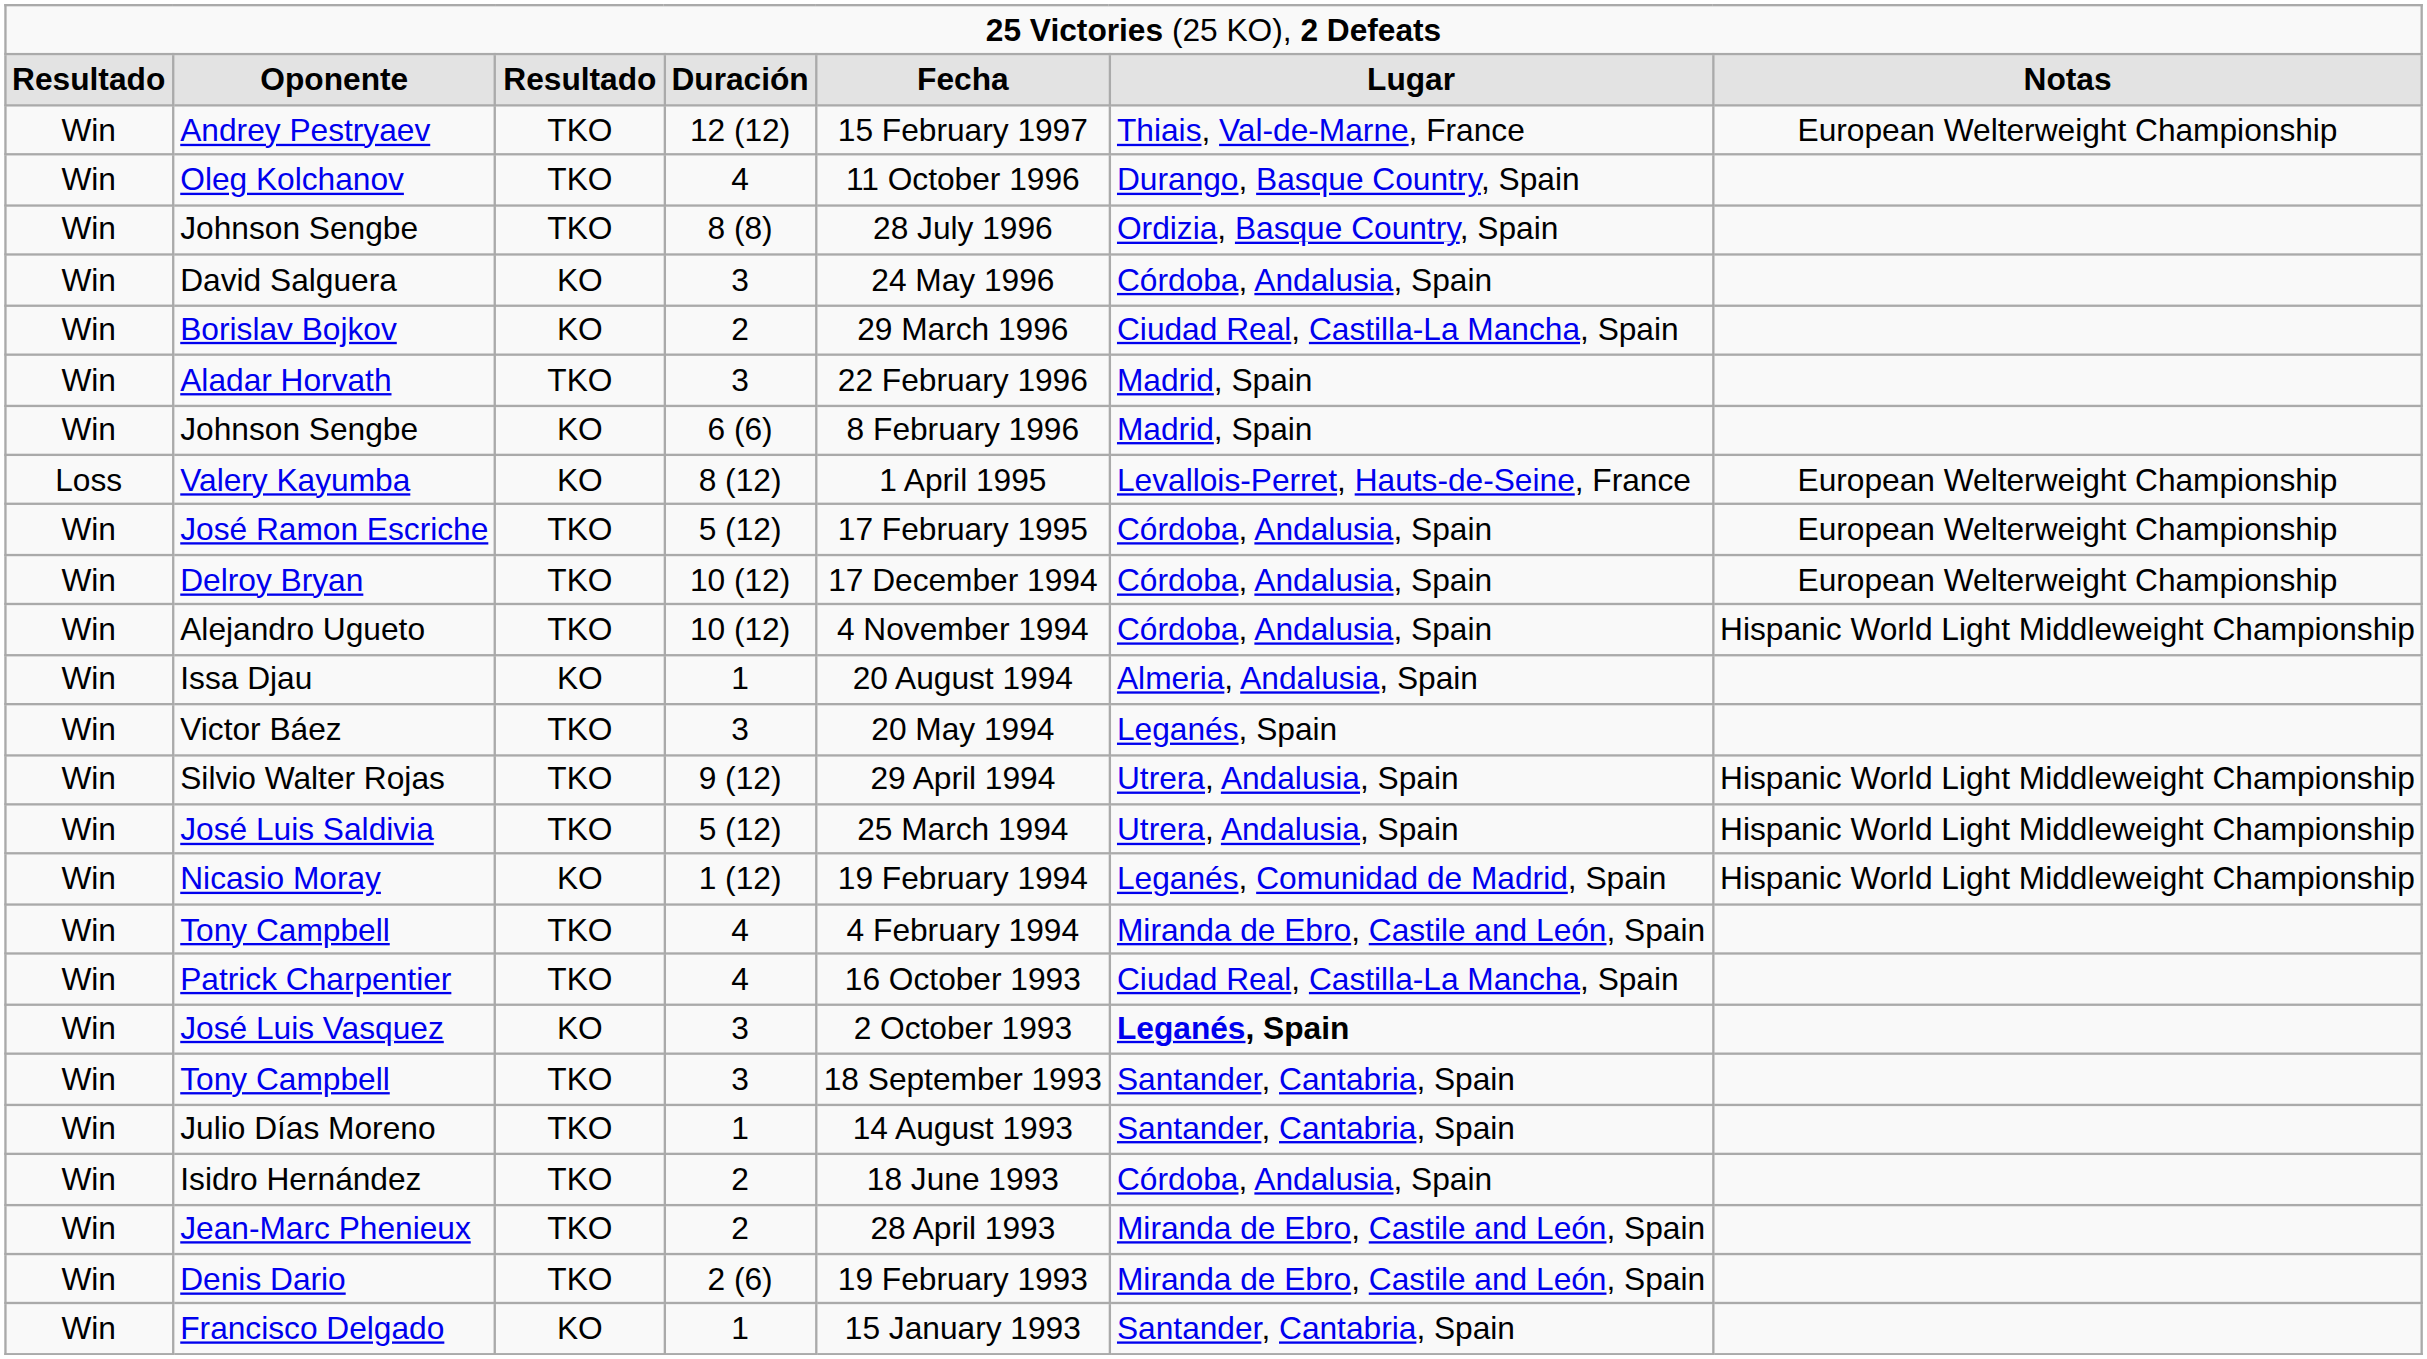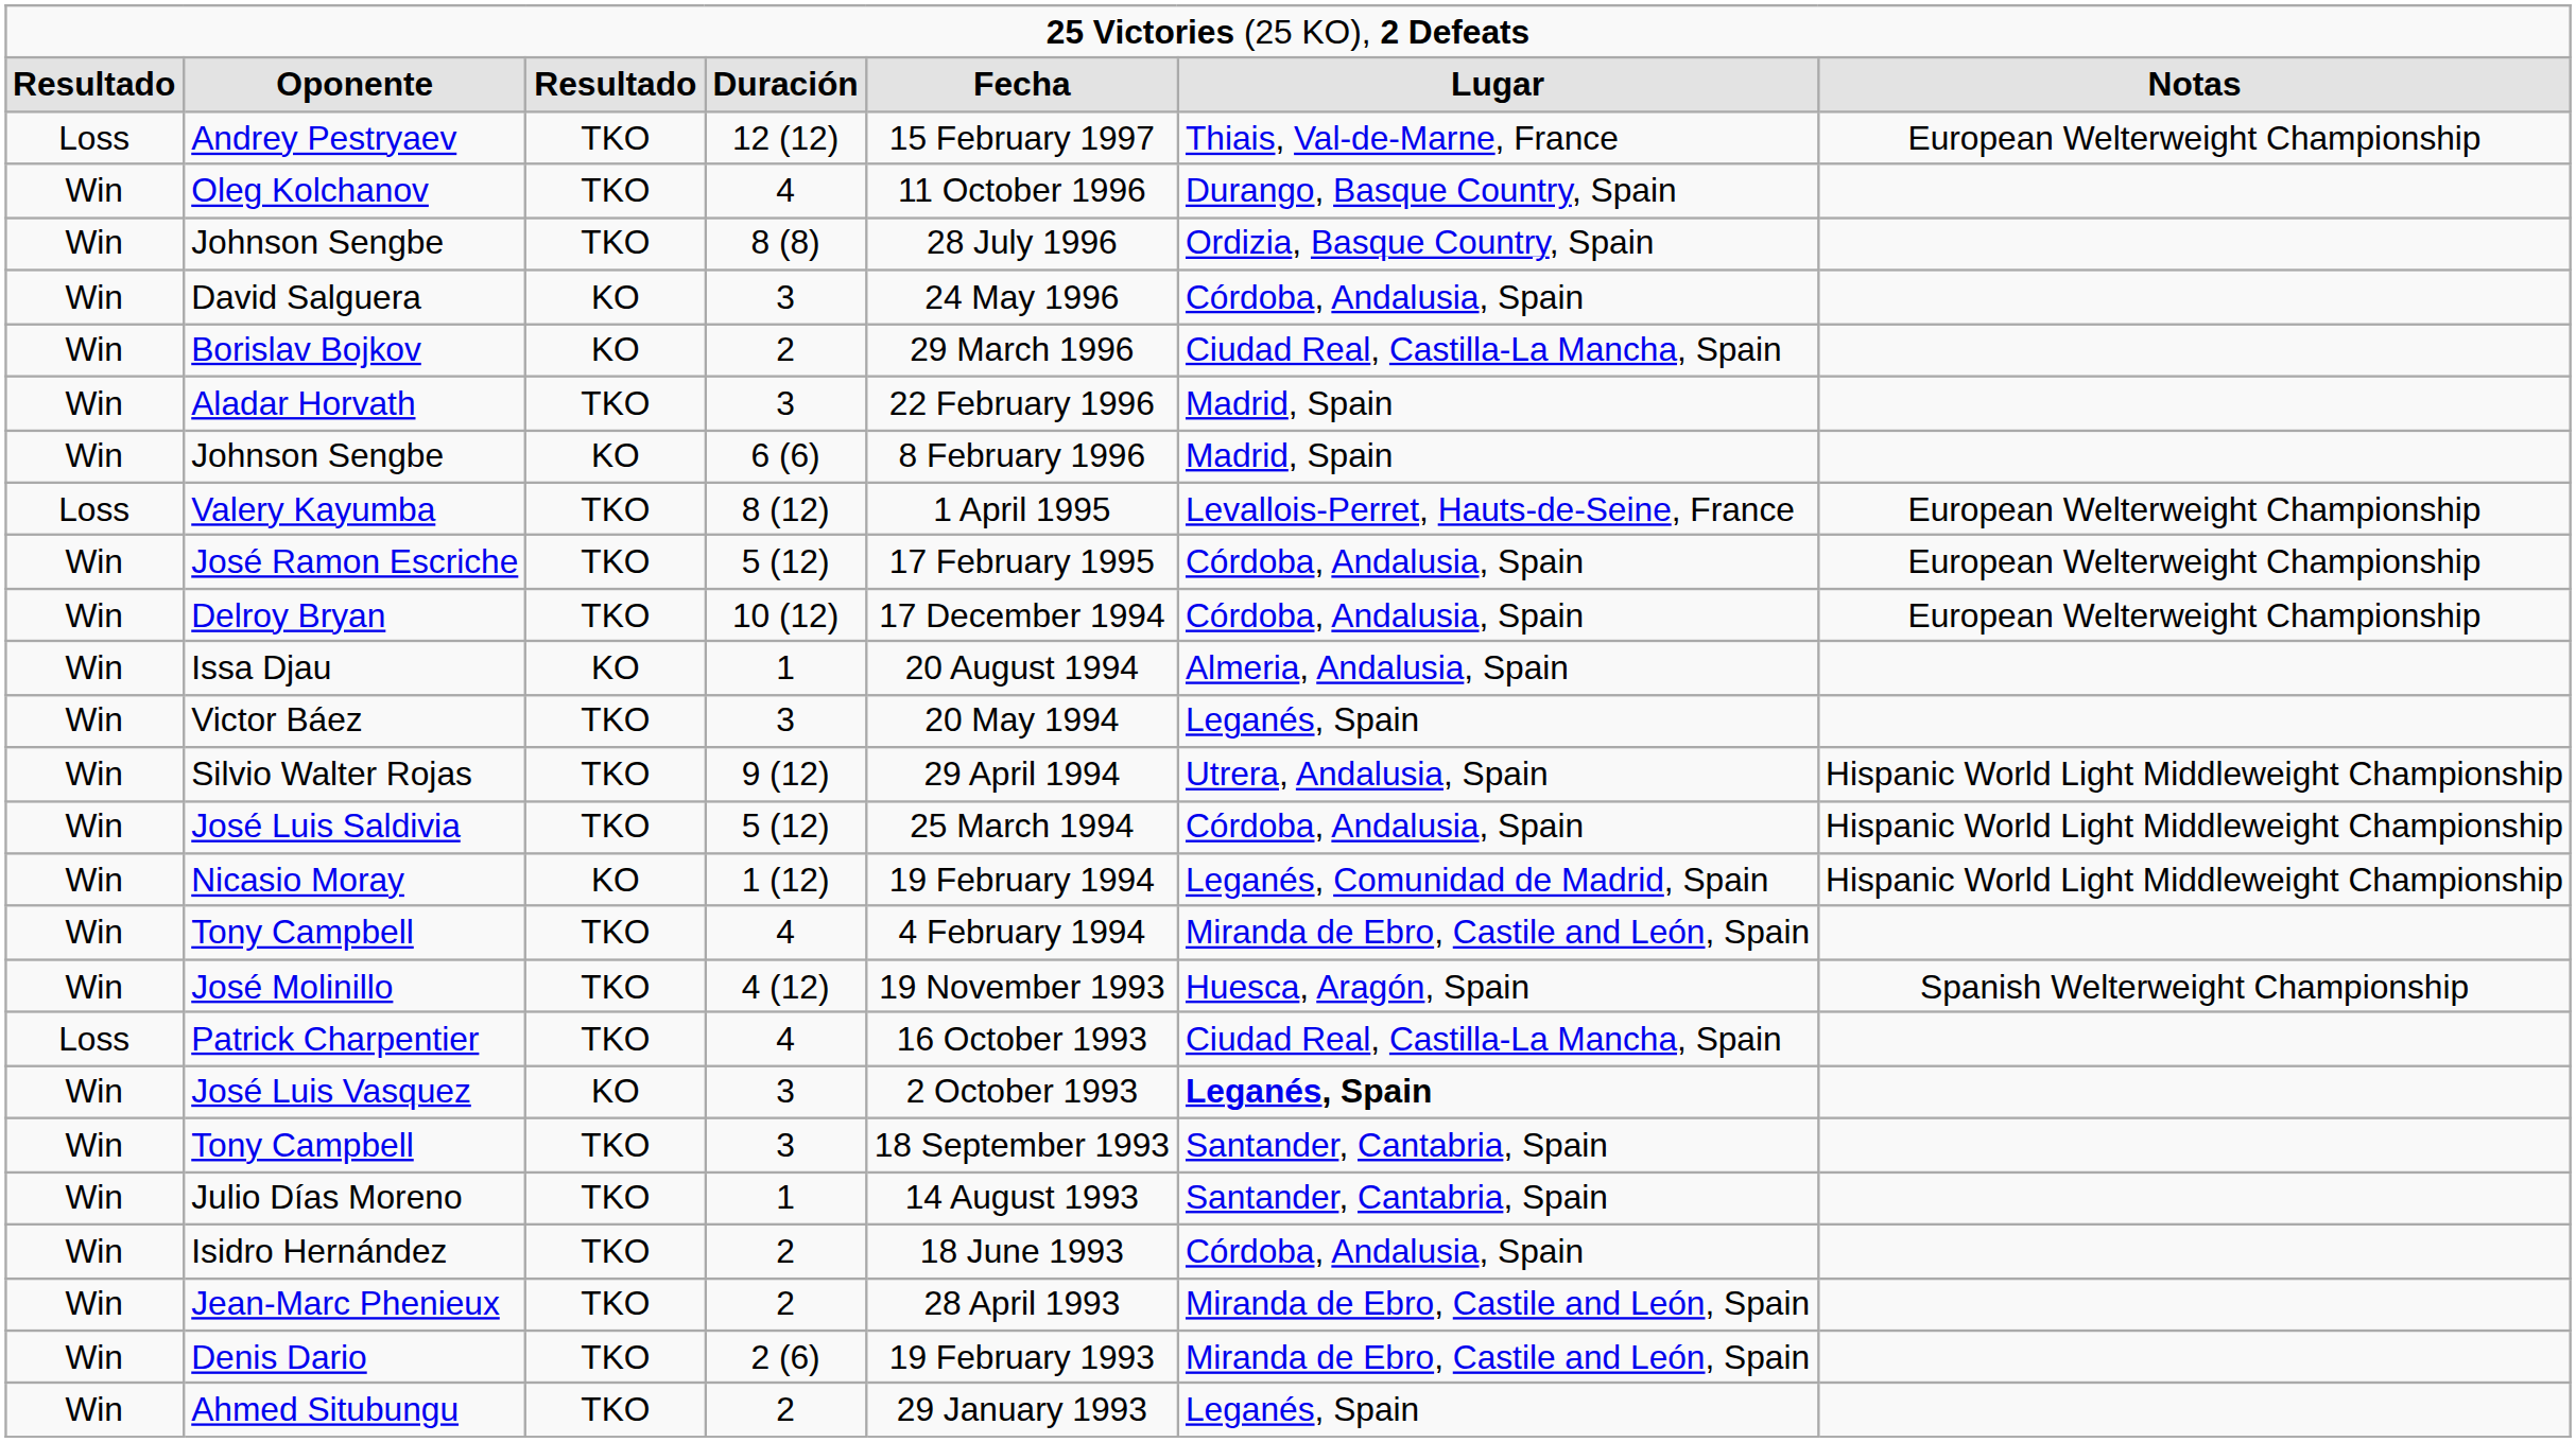Andrey Pestryaev | column 1: Win -> Loss
Valery Kayumba | column 3: KO -> TKO
- row: Win | Alejandro Ugueto | TKO | 10 (12) | 4 November 1994 | Córdoba, Andalusia, Spain | Hispanic World Light Middleweight Championship
José Luis Saldivia | column 6: Utrera, Andalusia, Spain -> Córdoba, Andalusia, Spain
+ row: Win | José Molinillo | TKO | 4 (12) | 19 November 1993 | Huesca, Aragón, Spain | Spanish Welterweight Championship
Patrick Charpentier | column 1: Win -> Loss
+ row: Win | Ahmed Situbungu | TKO | 2 | 29 January 1993 | Leganés, Spain
- row: Win | Francisco Delgado | KO | 1 | 15 January 1993 | Santander, Cantabria, Spain
